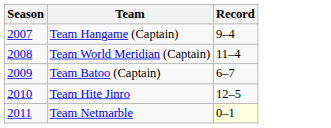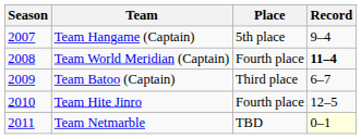+ column: Place | 5th place | Fourth place | Third place | Fourth place | TBD
Team World Meridian (Captain) | Record: normal -> bold
